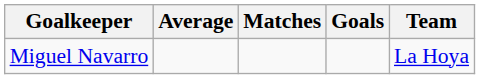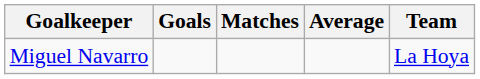columns swapped: Goals <-> Average
